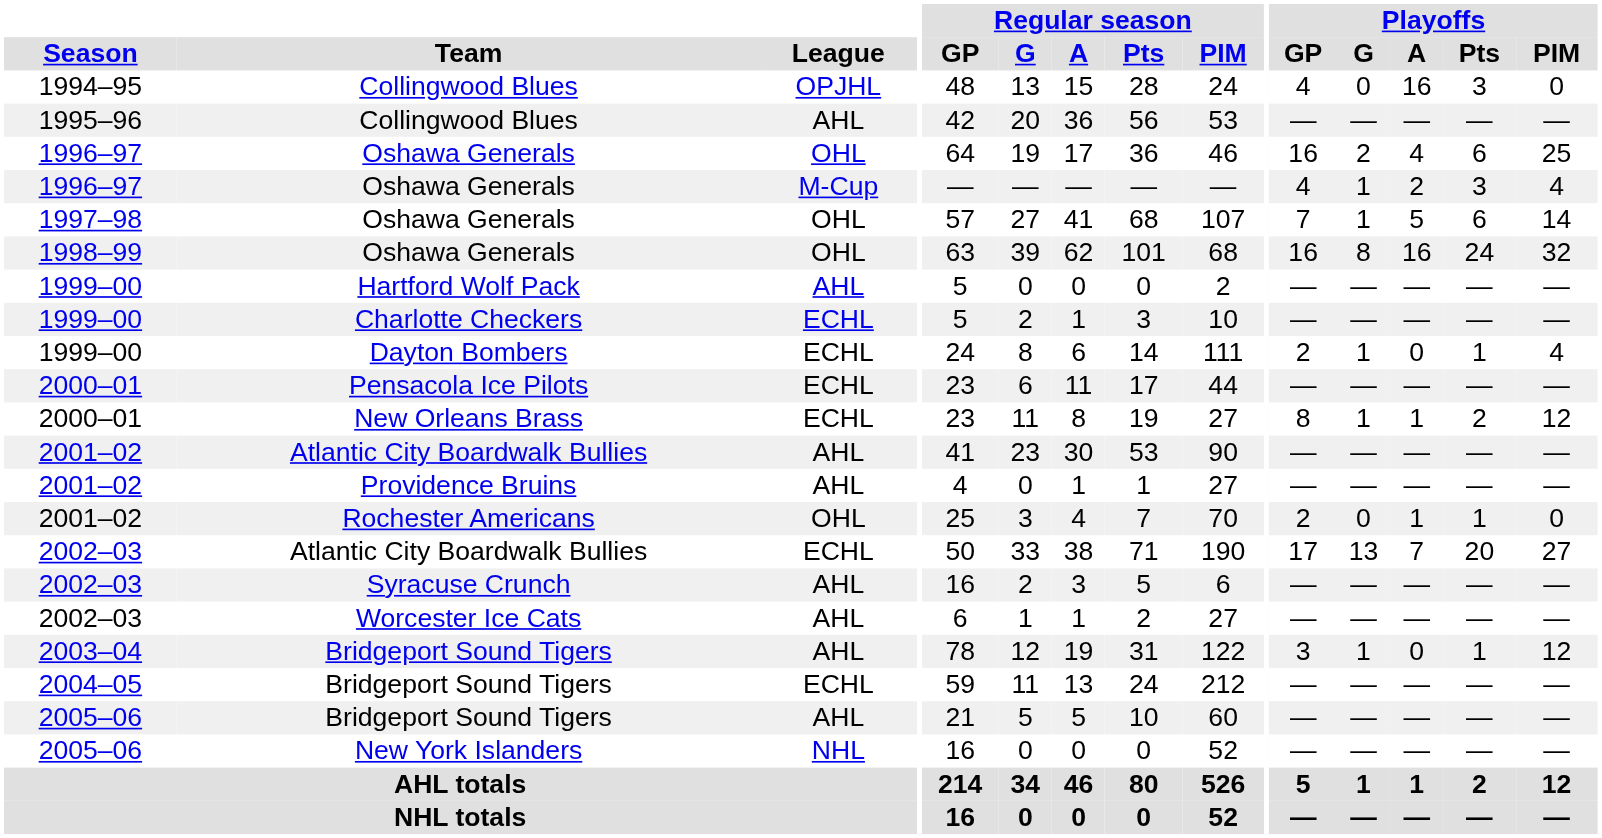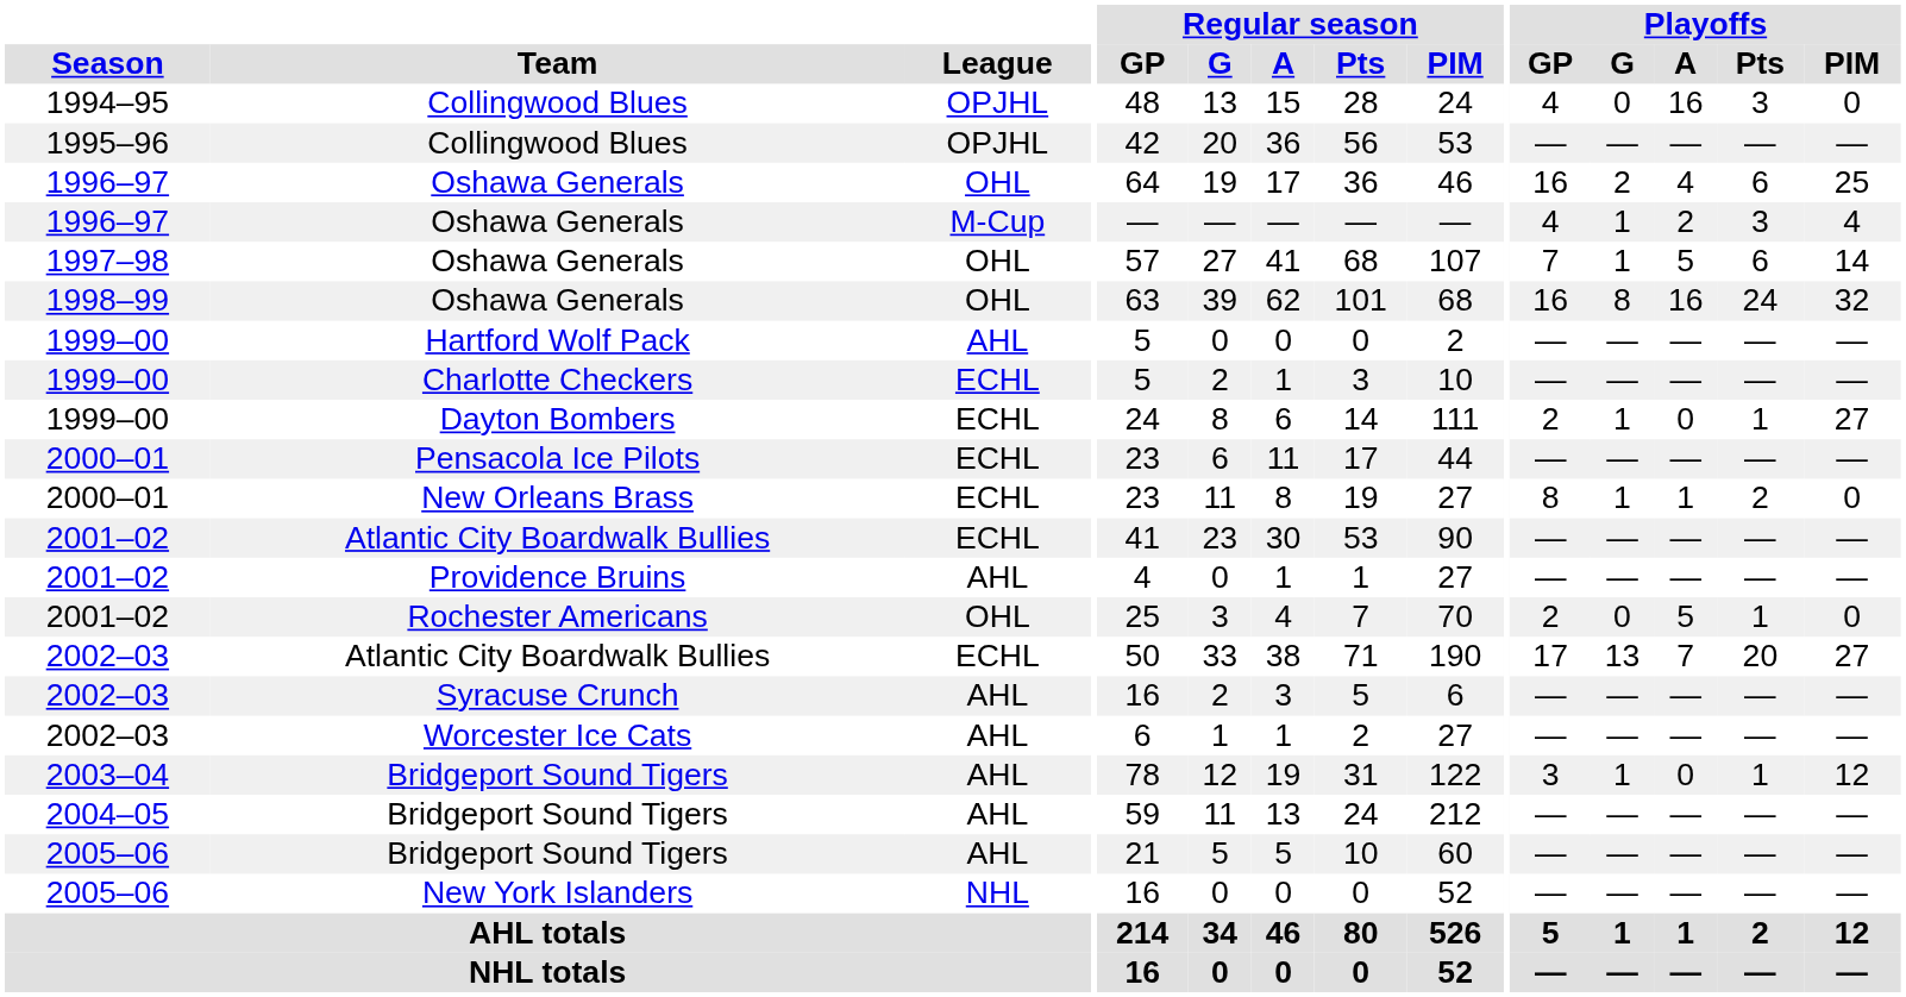1995–96 / Collingwood Blues | League: AHL -> OPJHL
Dayton Bombers | Playoffs / PIM: 4 -> 27
New Orleans Brass | Playoffs / PIM: 12 -> 0
2001–02 / Atlantic City Boardwalk Bullies | League: AHL -> ECHL
Rochester Americans | Playoffs / A: 1 -> 5
2004–05 / Bridgeport Sound Tigers | League: ECHL -> AHL
